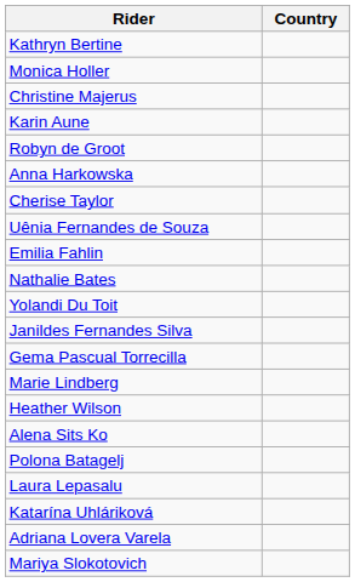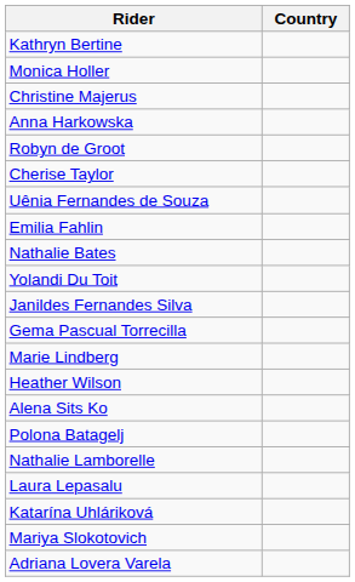- row: Karin Aune
rows swapped: Anna Harkowska <-> Robyn de Groot
+ row: Nathalie Lamborelle
rows swapped: Adriana Lovera Varela <-> Mariya Slokotovich
